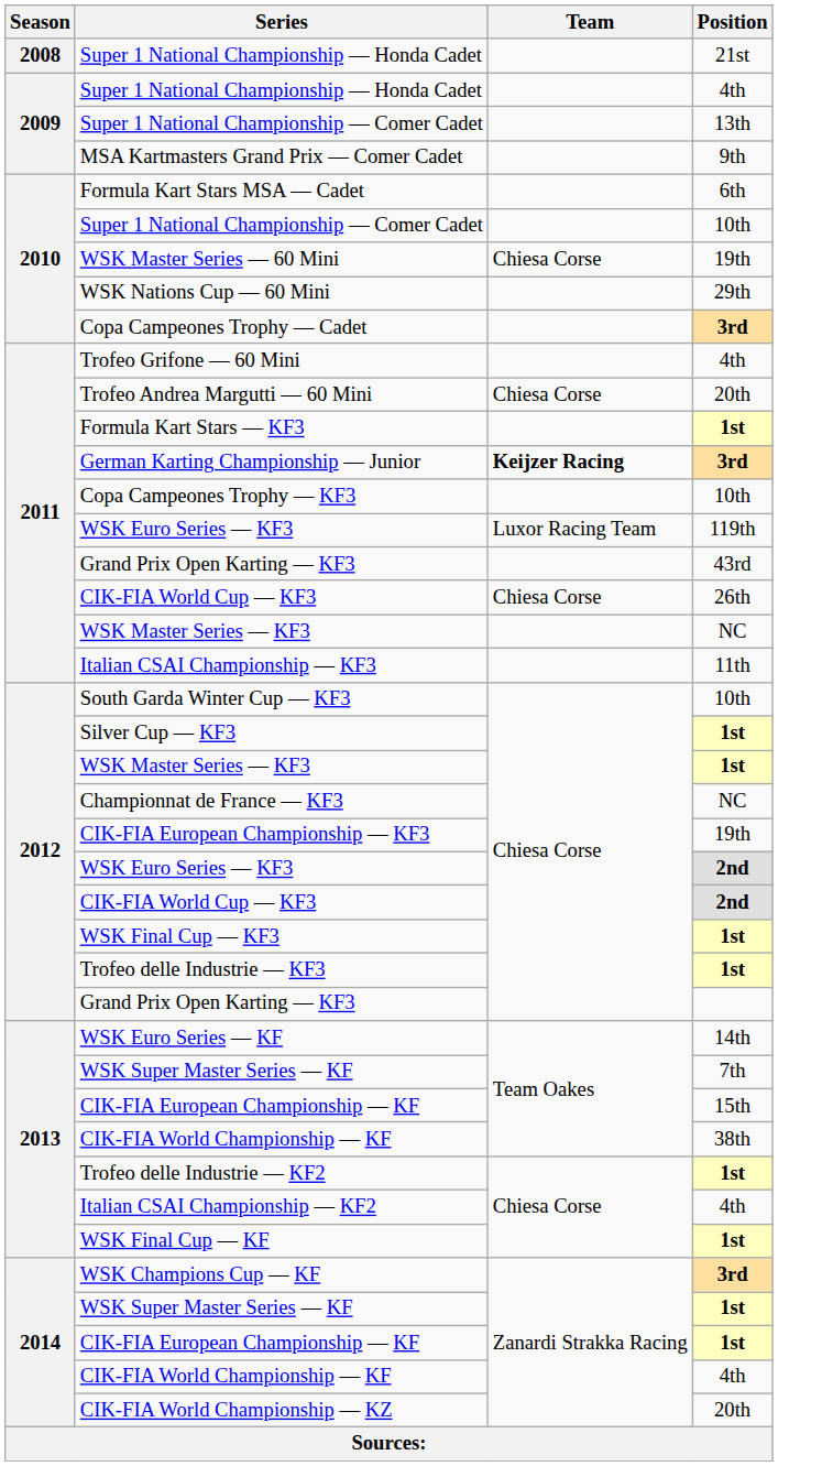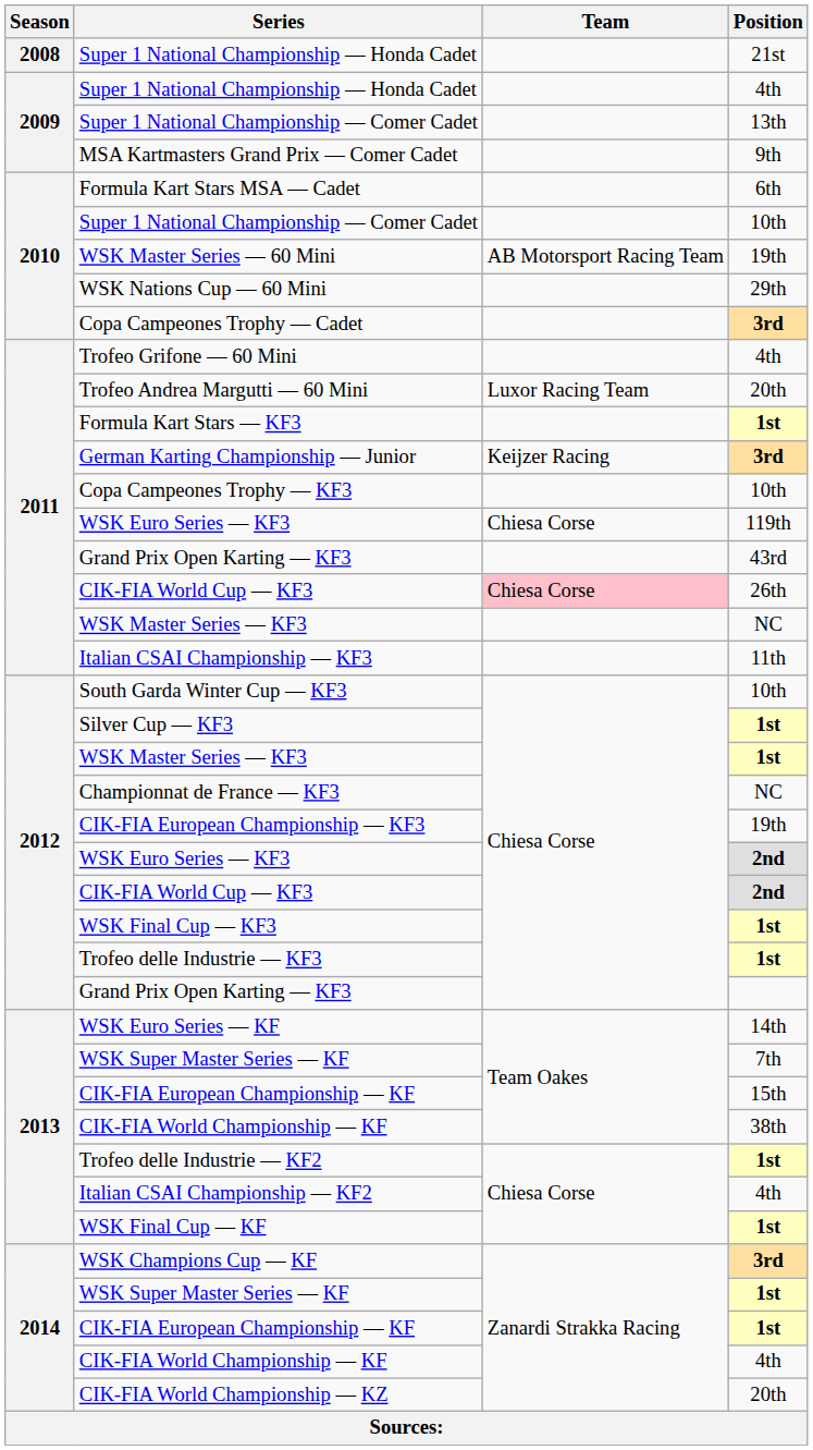WSK Master Series — 60 Mini | Team: Chiesa Corse -> AB Motorsport Racing Team
Trofeo Andrea Margutti — 60 Mini | Team: Chiesa Corse -> Luxor Racing Team
German Karting Championship — Junior | Team: bold -> normal
WSK Euro Series — KF3 / 119th | Team: Luxor Racing Team -> Chiesa Corse
CIK-FIA World Cup — KF3 / 26th | Team: no background -> pink background
